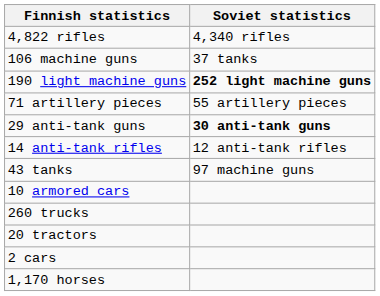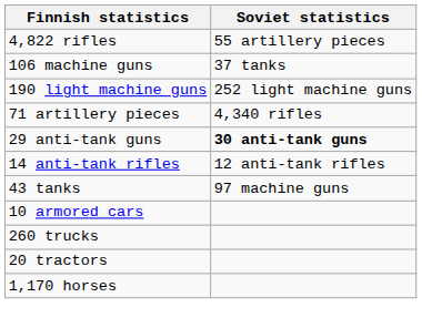4,822 rifles | Soviet statistics: 4,340 rifles -> 55 artillery pieces
190 light machine guns | Soviet statistics: bold -> normal
71 artillery pieces | Soviet statistics: 55 artillery pieces -> 4,340 rifles
- row: 2 cars
